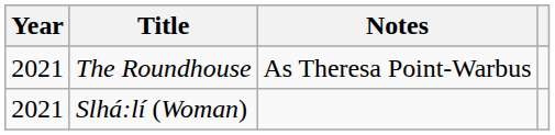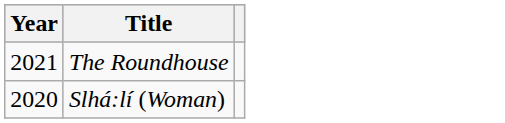- column: Notes | As Theresa Point-Warbus
Slhá:lí (Woman) | Year: 2021 -> 2020
